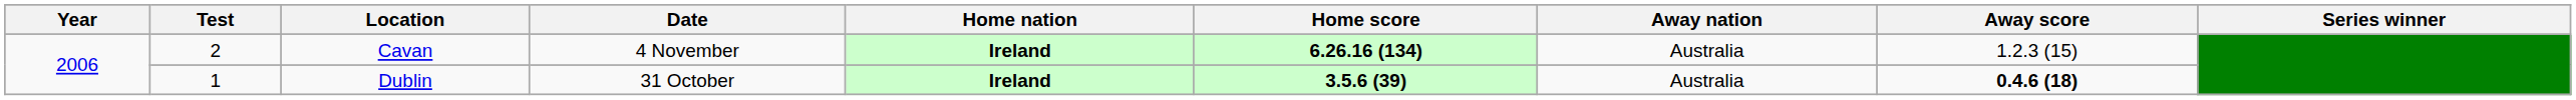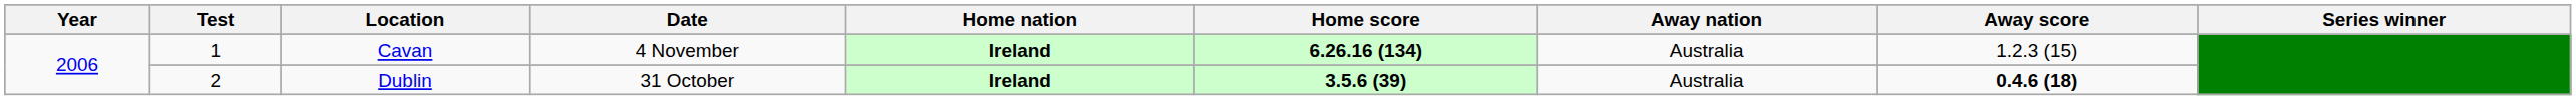Cavan | Test: 2 -> 1
Dublin | Test: 1 -> 2
